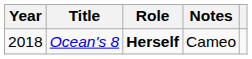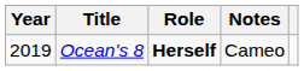Ocean's 8 | Year: 2018 -> 2019
